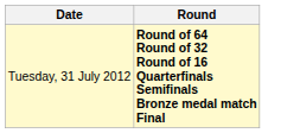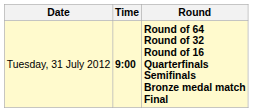+ column: Time | 9:00
